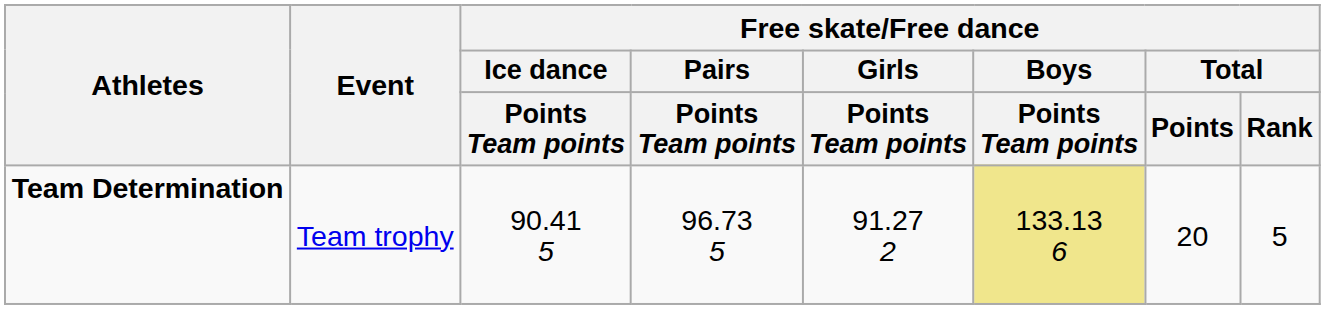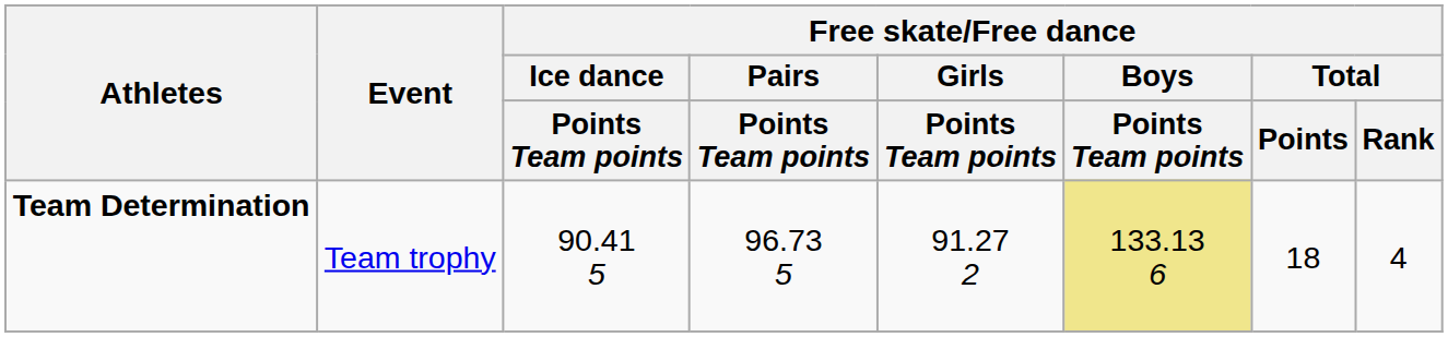Team Determination | Free skate/Free dance / Total / Points: 20 -> 18
Team Determination | Free skate/Free dance / Total / Rank: 5 -> 4
